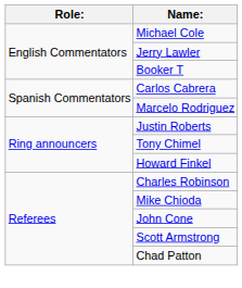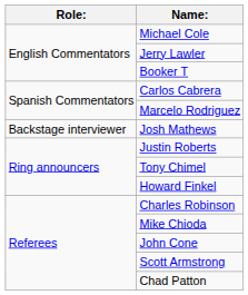+ row: Backstage interviewer | Josh Mathews
